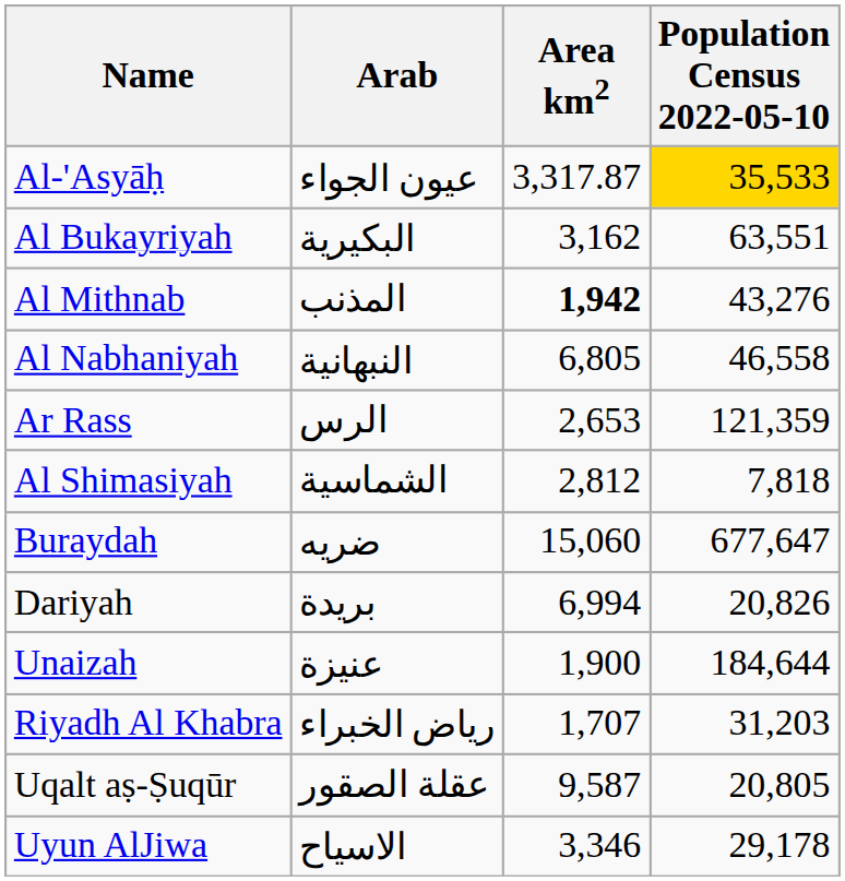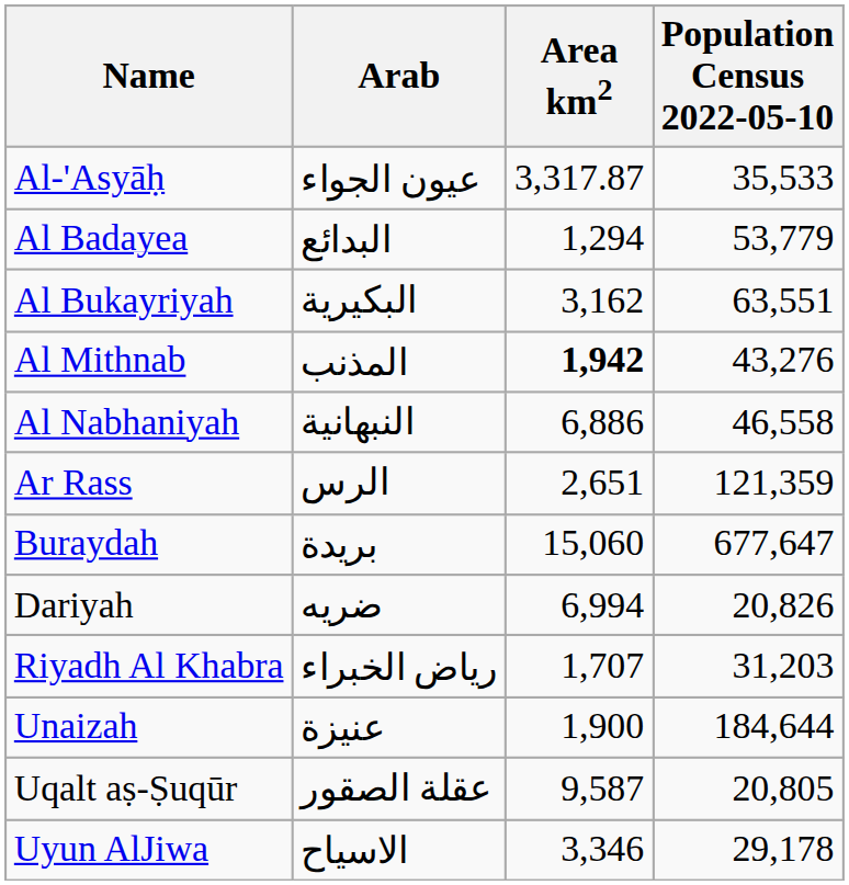Al-'Asyāḥ | Population Census 2022-05-10: gold background -> no background
+ row: Al Badayea | البدائع | 1,294 | 53,779
Al Nabhaniyah | Area km2: 6,805 -> 6,886
Ar Rass | Area km2: 2,653 -> 2,651
- row: Al Shimasiyah | الشماسية | 2,812 | 7,818
Buraydah | Arab: ضريه -> بريدة
Dariyah | Arab: بريدة -> ضريه
rows swapped: Riyadh Al Khabra <-> Unaizah
